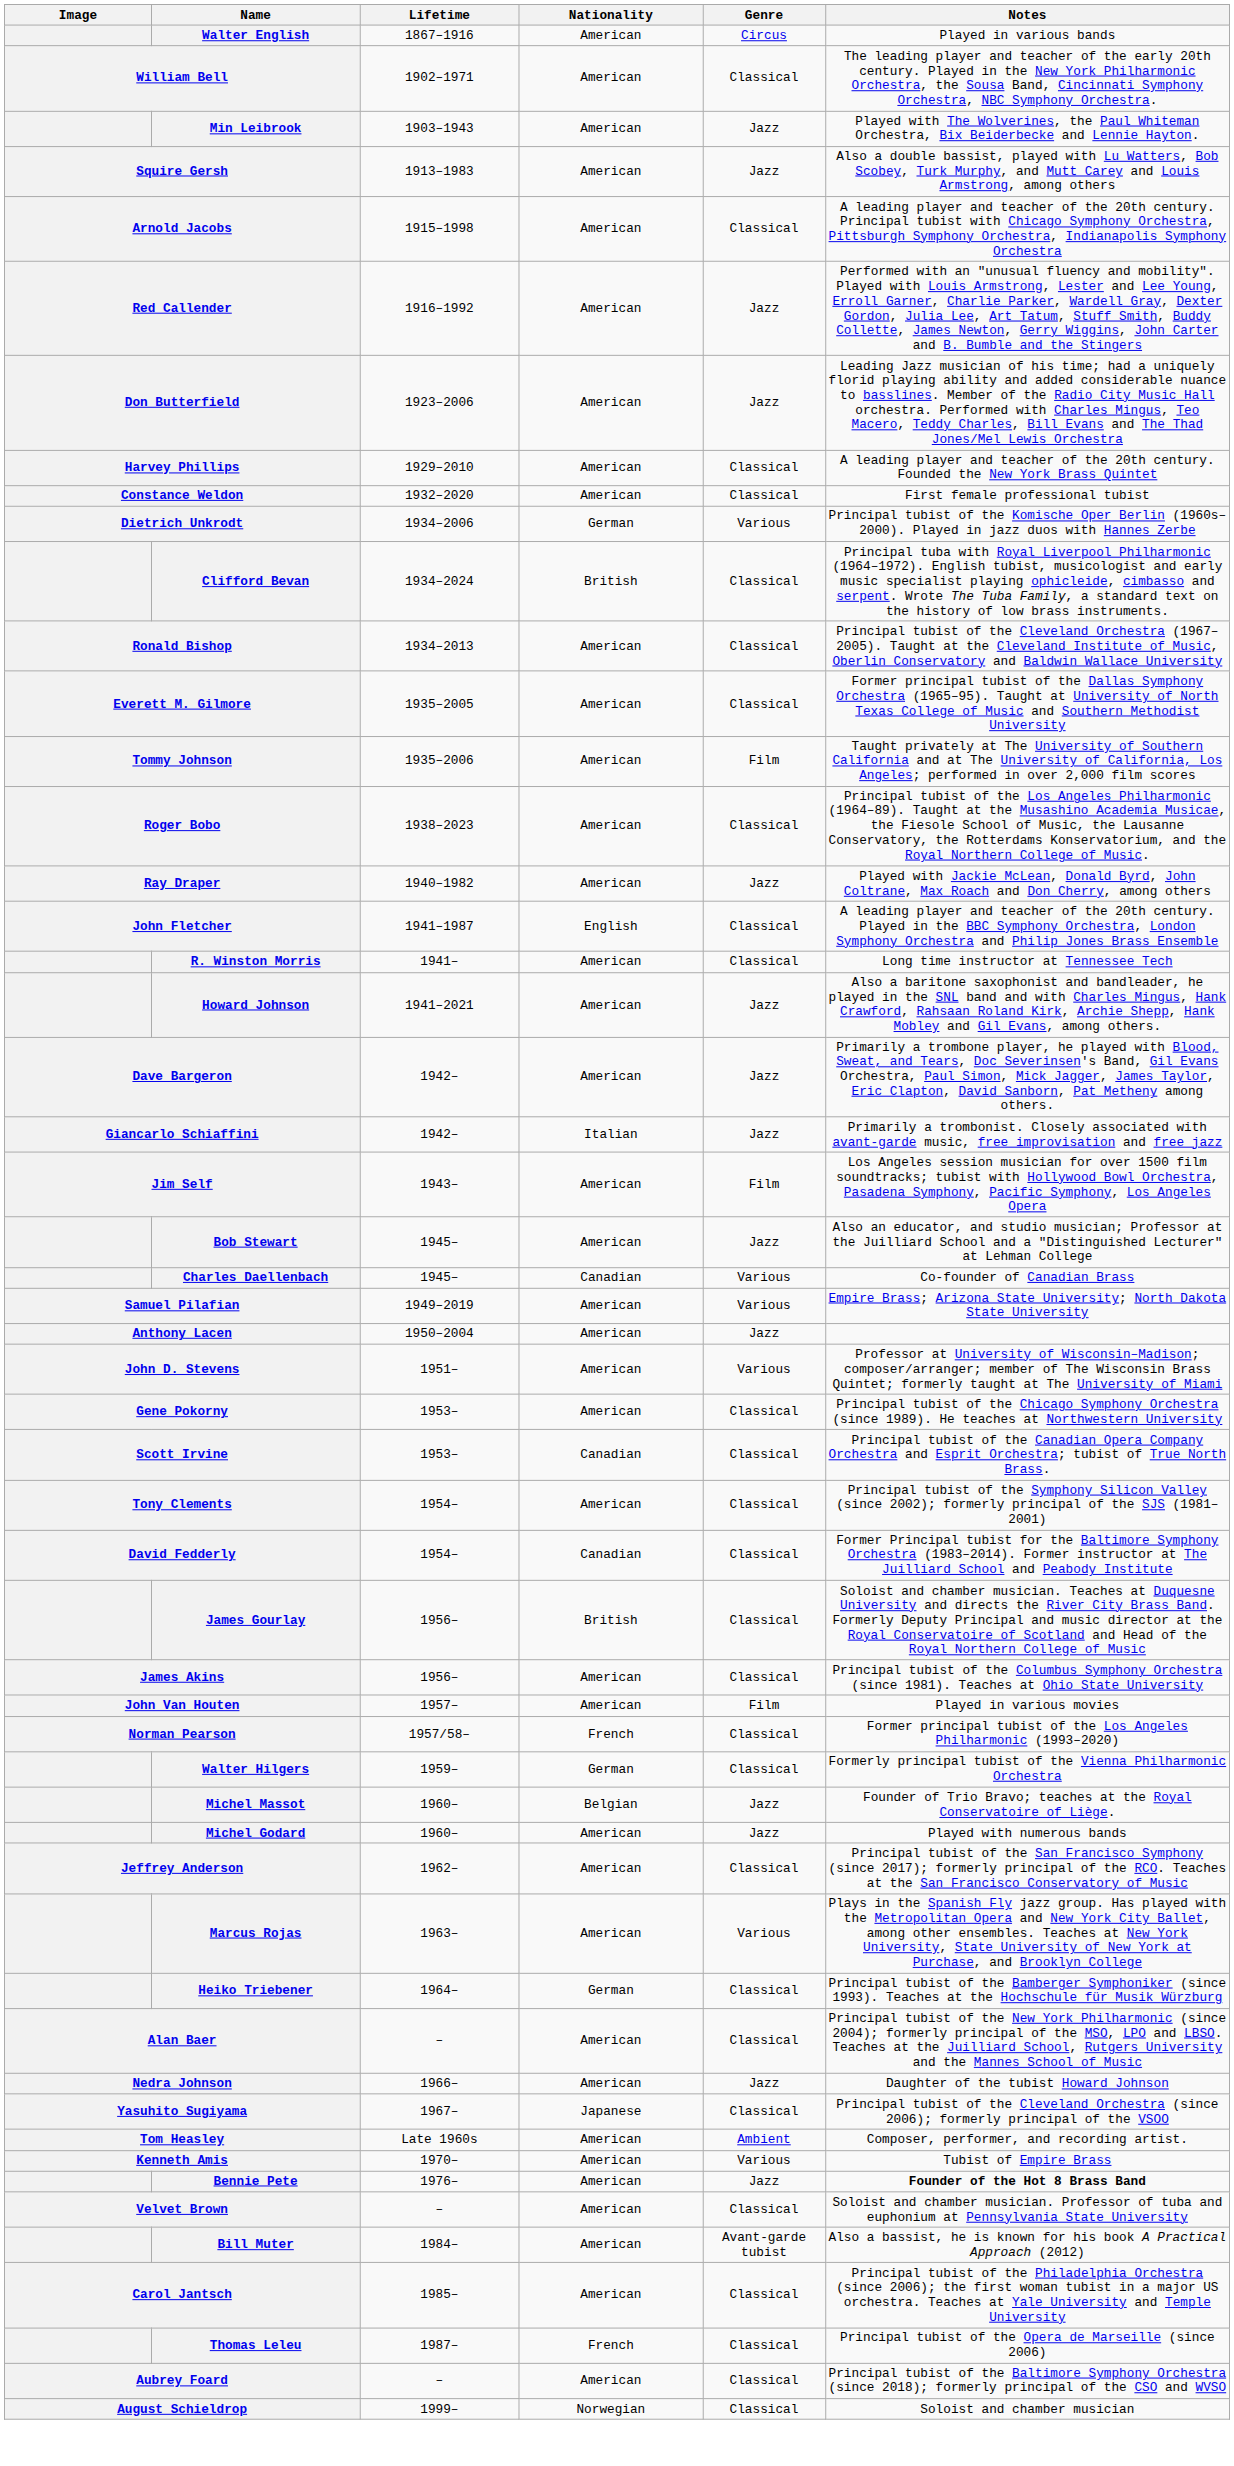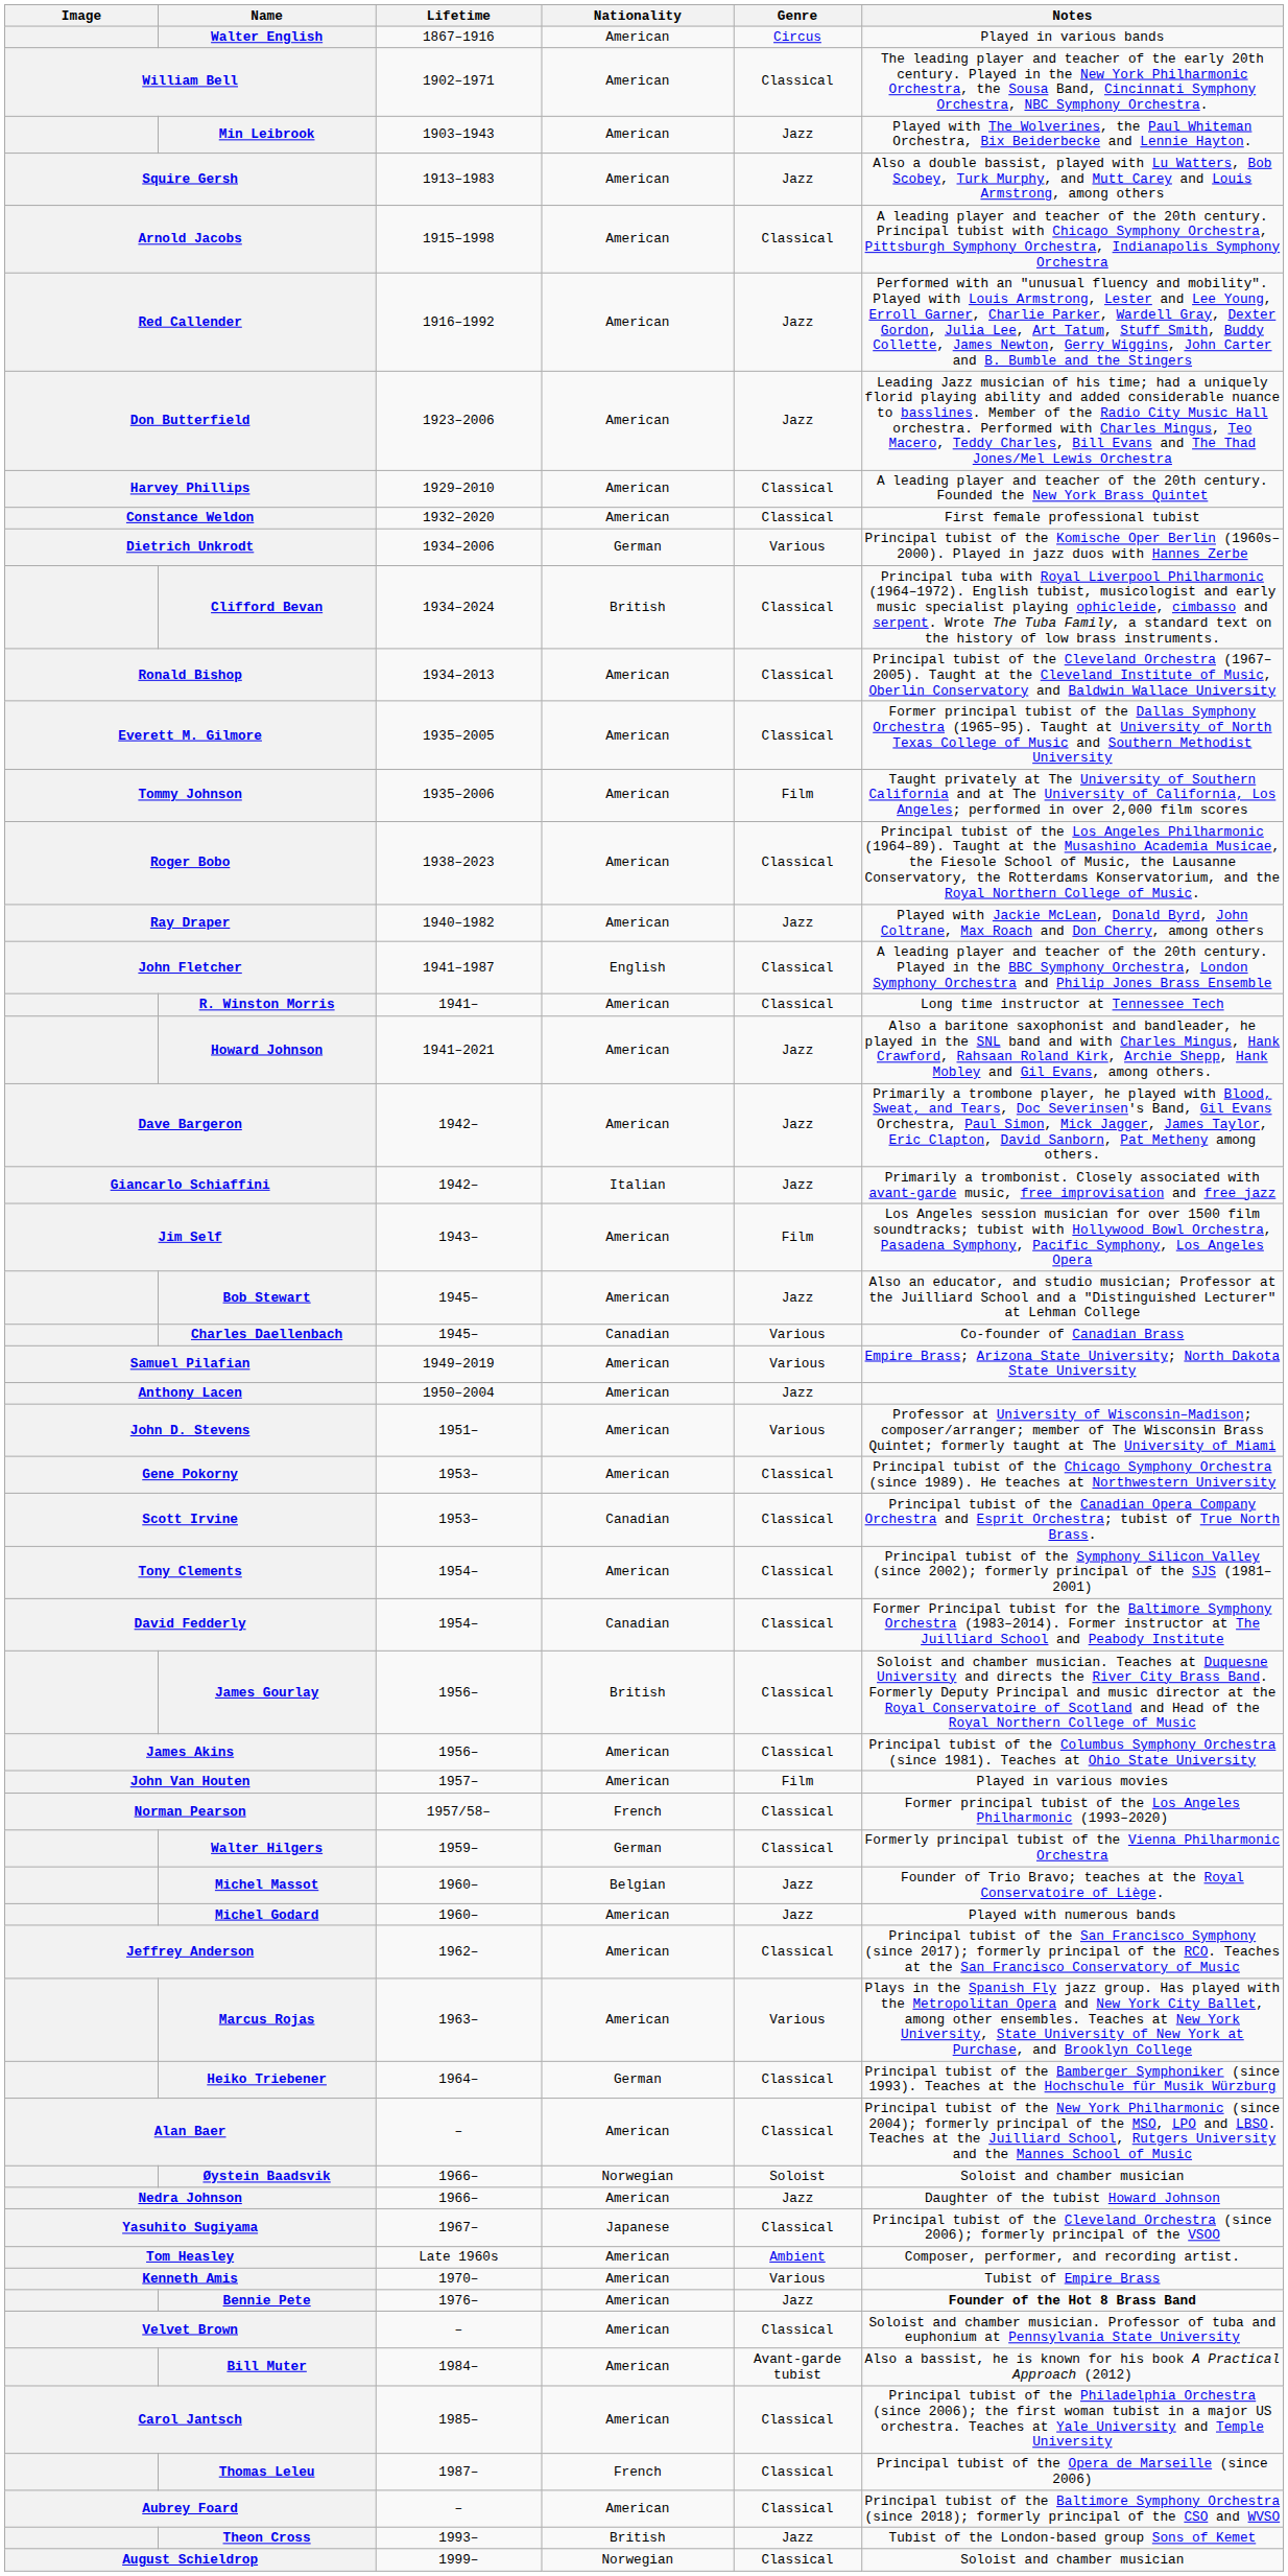+ row: Øystein Baadsvik | 1966– | Norwegian | Soloist | Soloist and chamber musician
+ row: Theon Cross | 1993– | British | Jazz | Tubist of the London-based group Sons of Kemet
